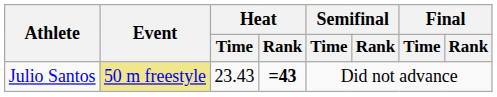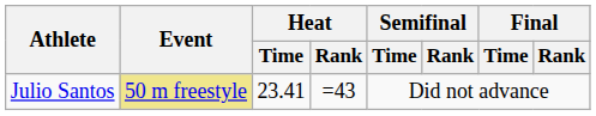Julio Santos | Heat / Time: 23.43 -> 23.41
Julio Santos | Heat / Rank: bold -> normal
